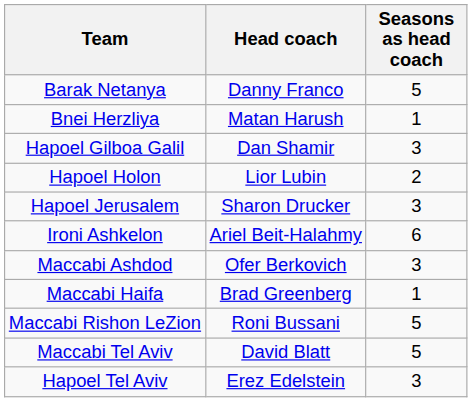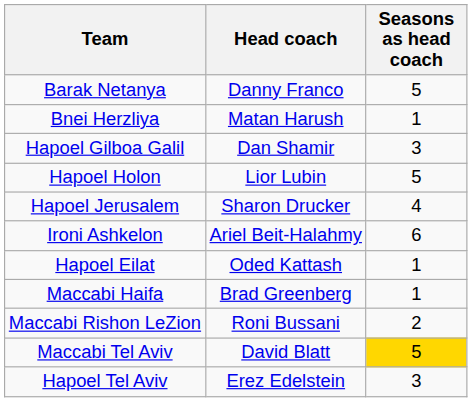Hapoel Holon | Seasons as head coach: 2 -> 5
Hapoel Jerusalem | Seasons as head coach: 3 -> 4
- row: Maccabi Ashdod | Ofer Berkovich | 3
+ row: Hapoel Eilat | Oded Kattash | 1
Maccabi Rishon LeZion | Seasons as head coach: 5 -> 2
Maccabi Tel Aviv | Seasons as head coach: no background -> gold background
